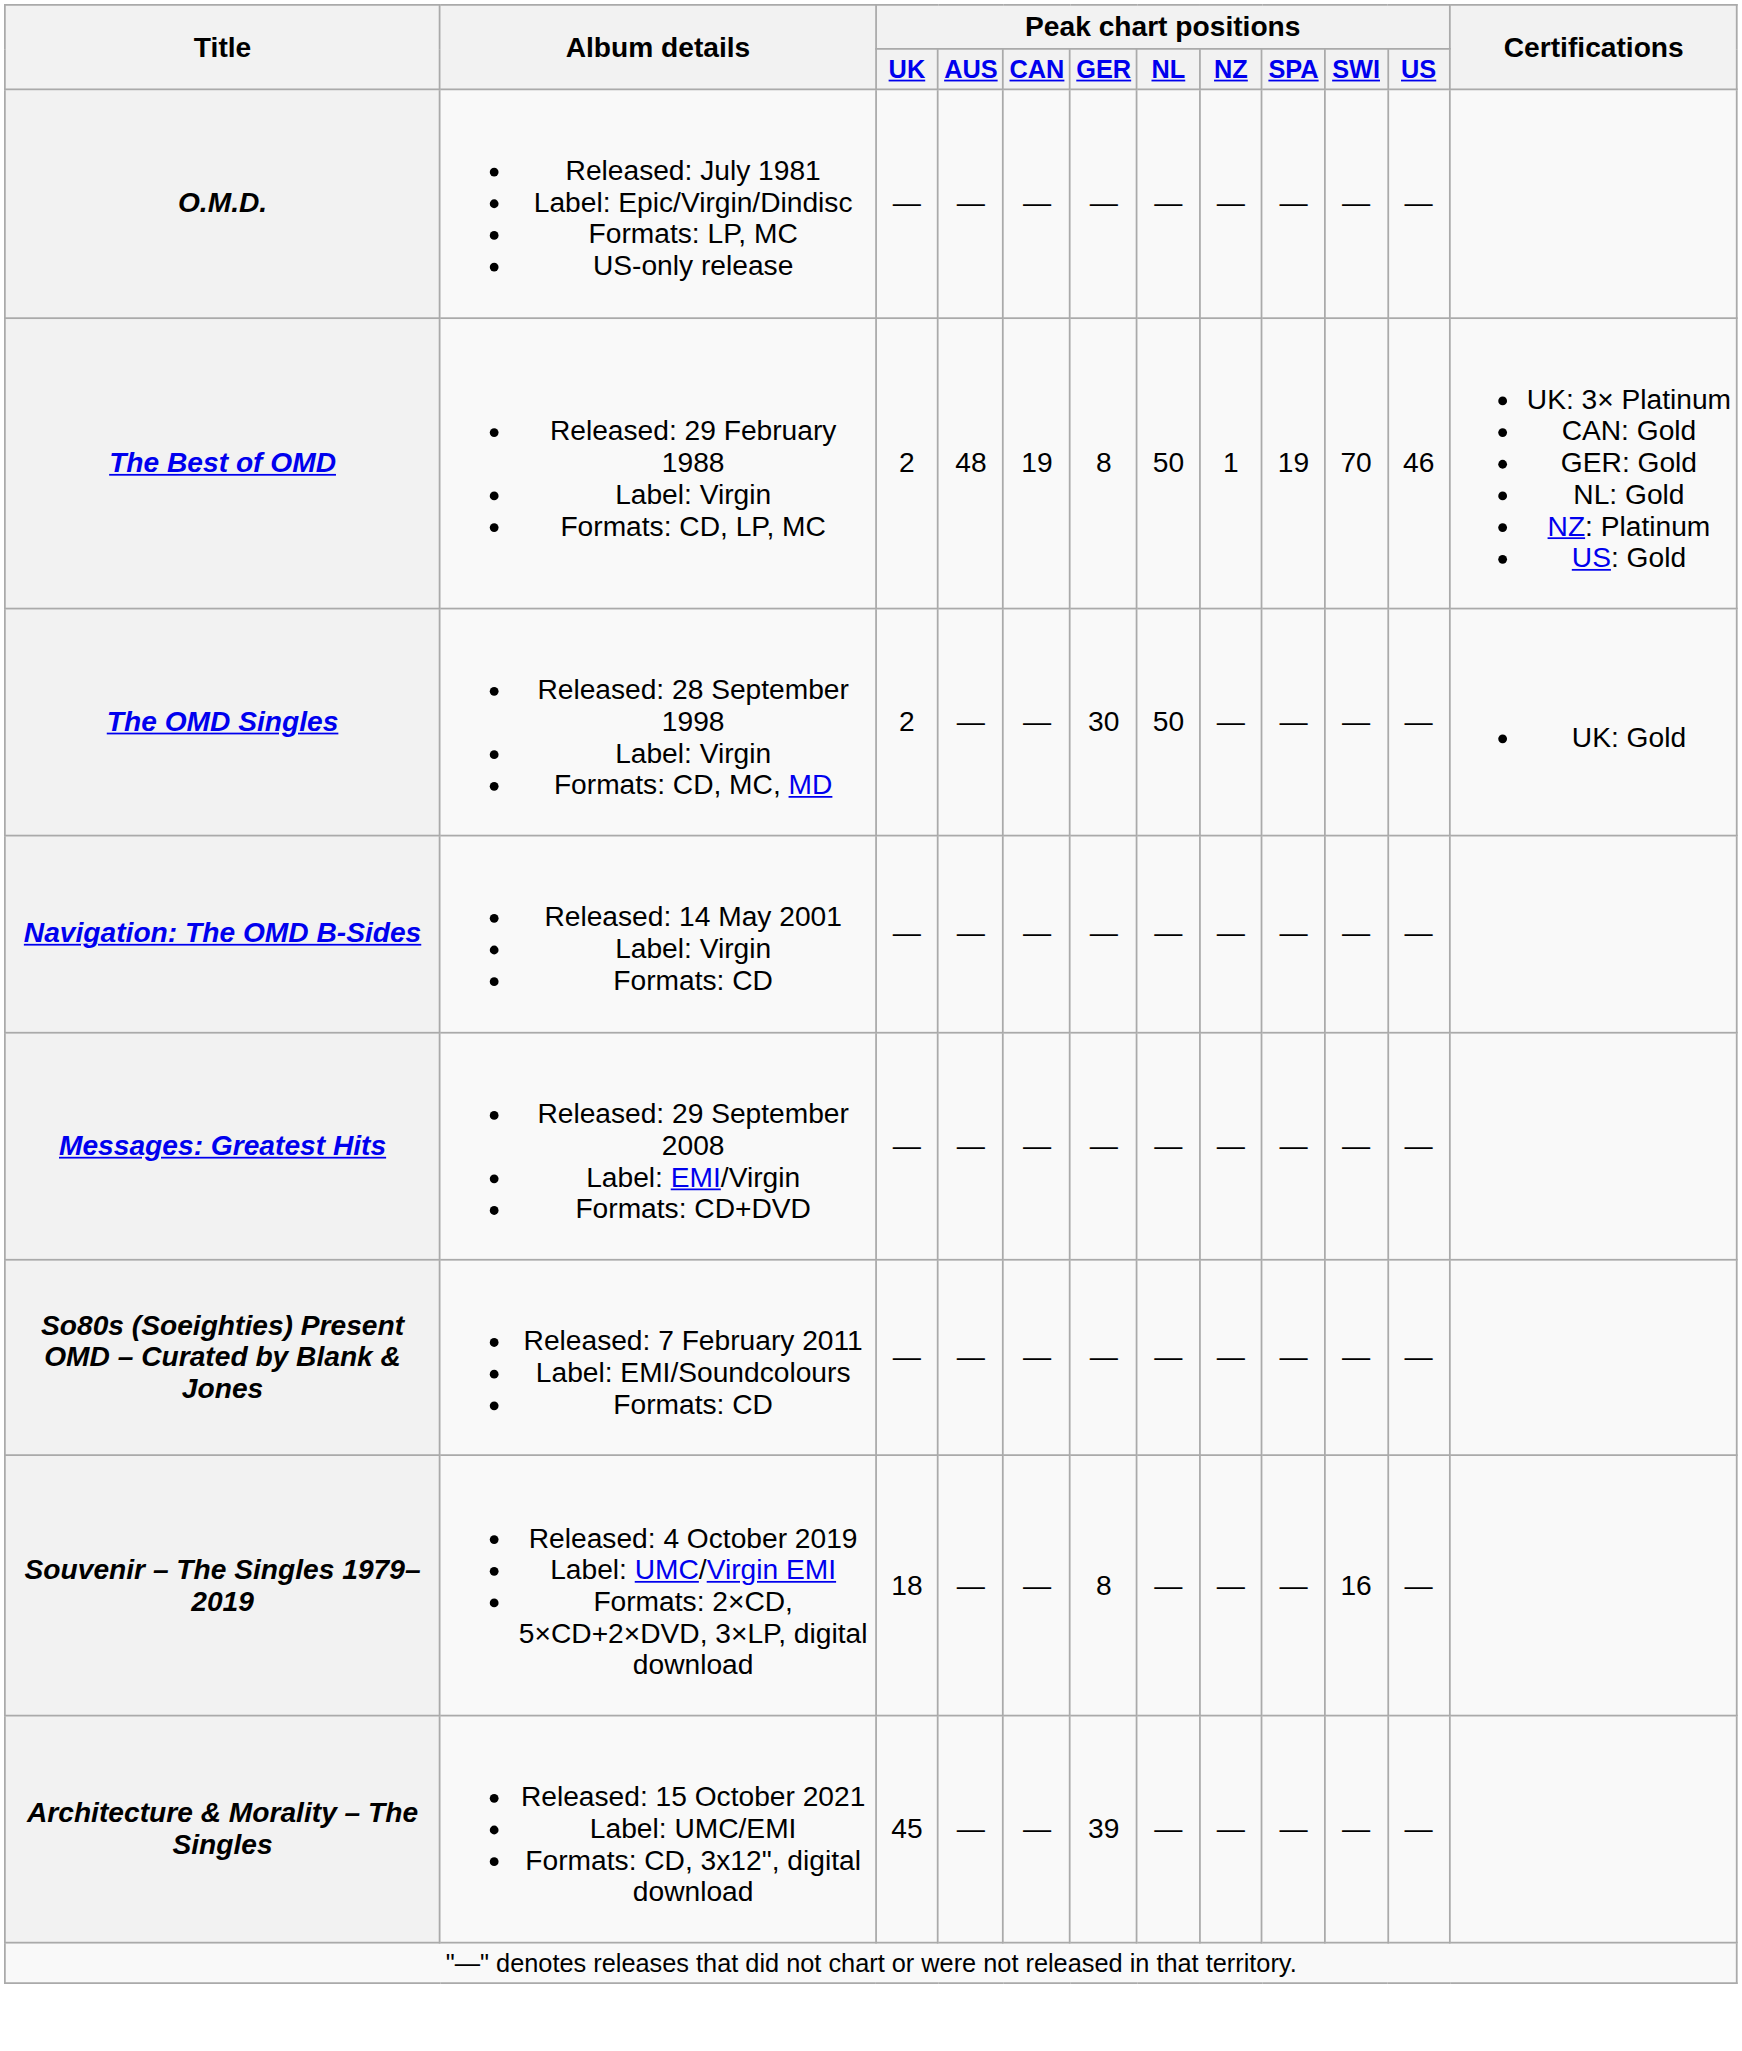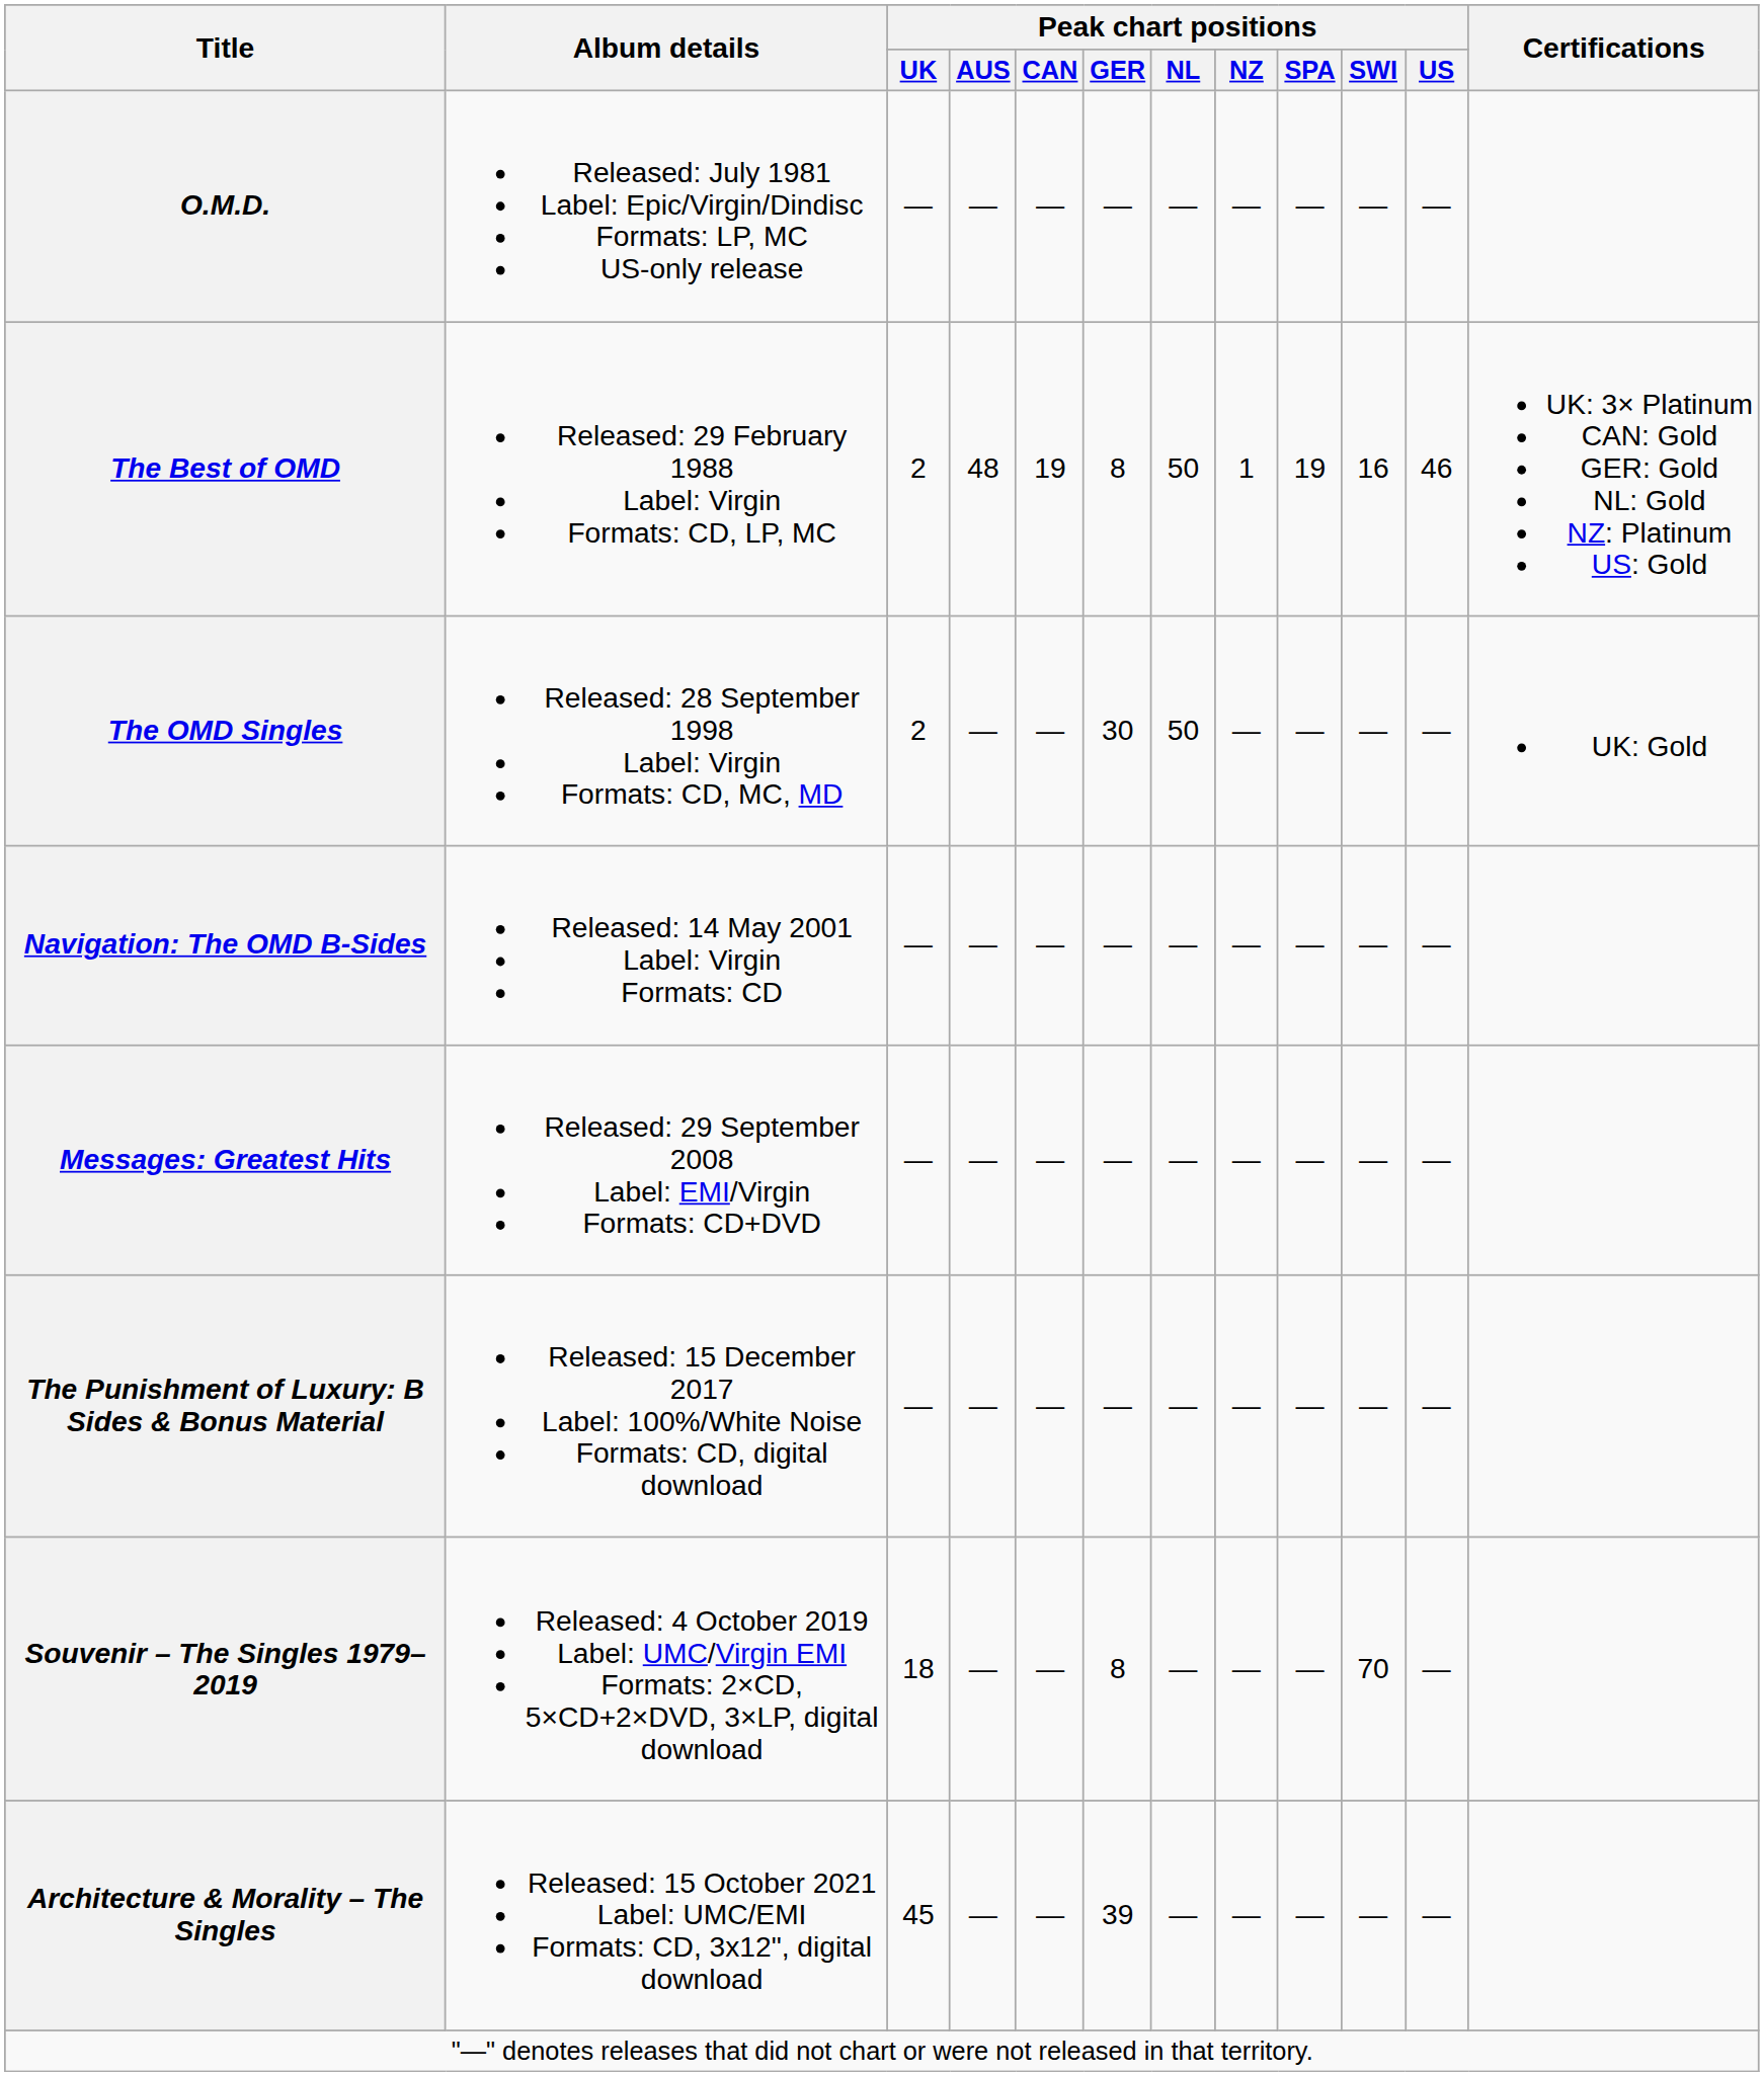The Best of OMD | Peak chart positions / SWI: 70 -> 16
- row: So80s (Soeighties) Present OMD – Curated by Blank & Jones | Released: 7 February 2011 Label: EMI/Soundcolours Formats: CD | — | — | — | — | — | — | — | — | —
+ row: The Punishment of Luxury: B Sides & Bonus Material | Released: 15 December 2017 Label: 100%/White Noise Formats: CD, digital download | — | — | — | — | — | — | — | — | —
Souvenir – The Singles 1979–2019 | Peak chart positions / SWI: 16 -> 70
